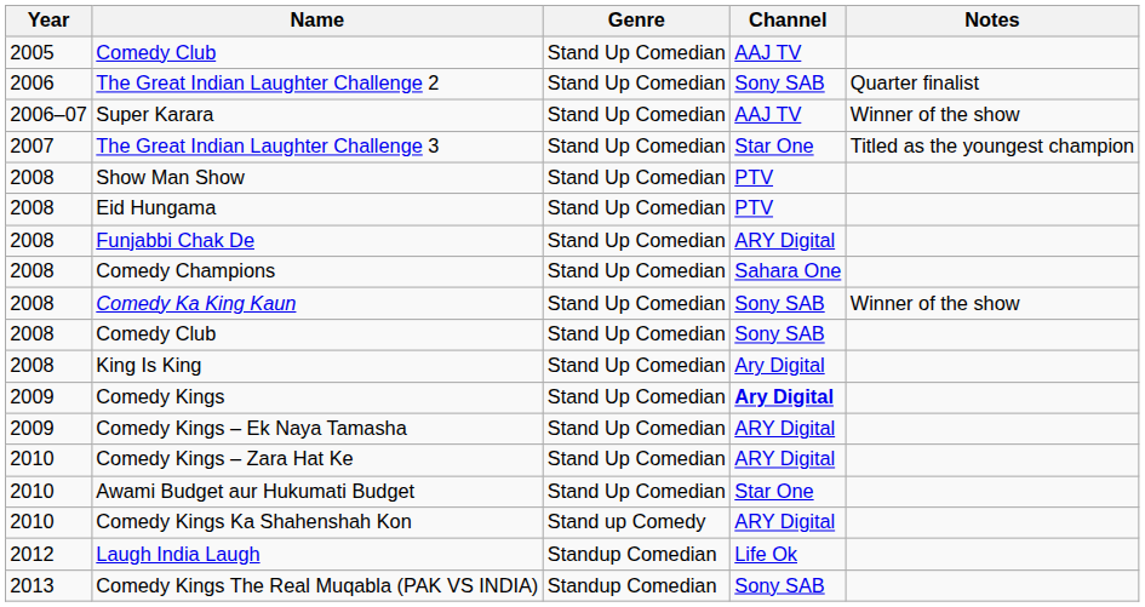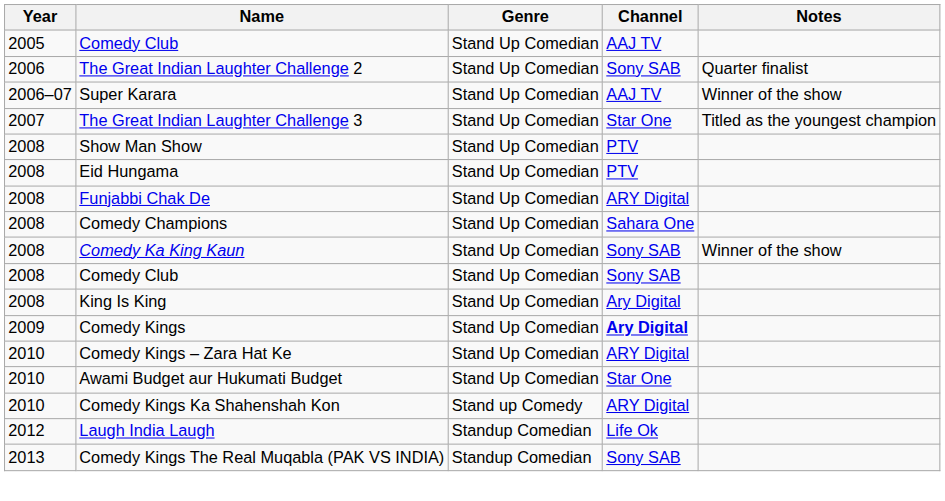- row: 2009 | Comedy Kings – Ek Naya Tamasha | Stand Up Comedian | ARY Digital
